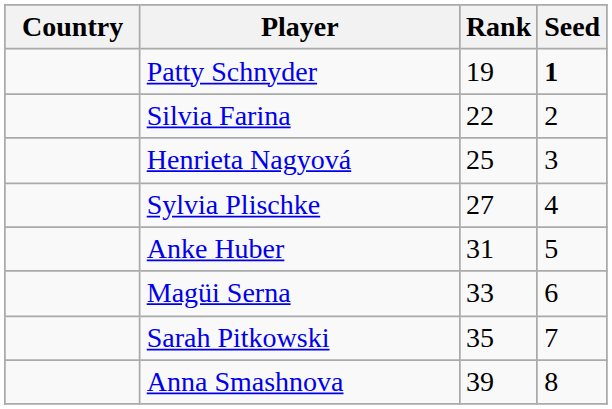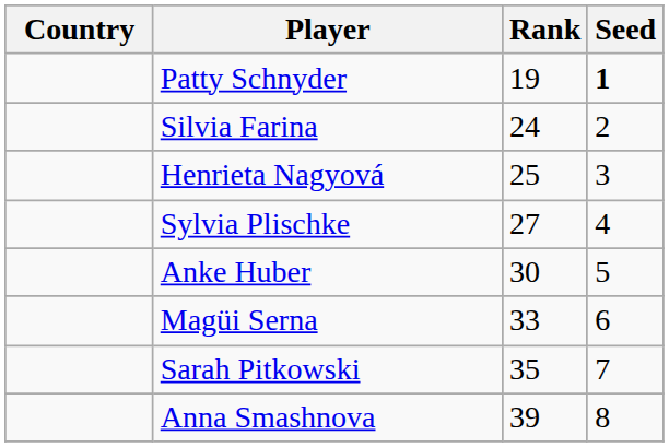Silvia Farina | Rank: 22 -> 24
Anke Huber | Rank: 31 -> 30
